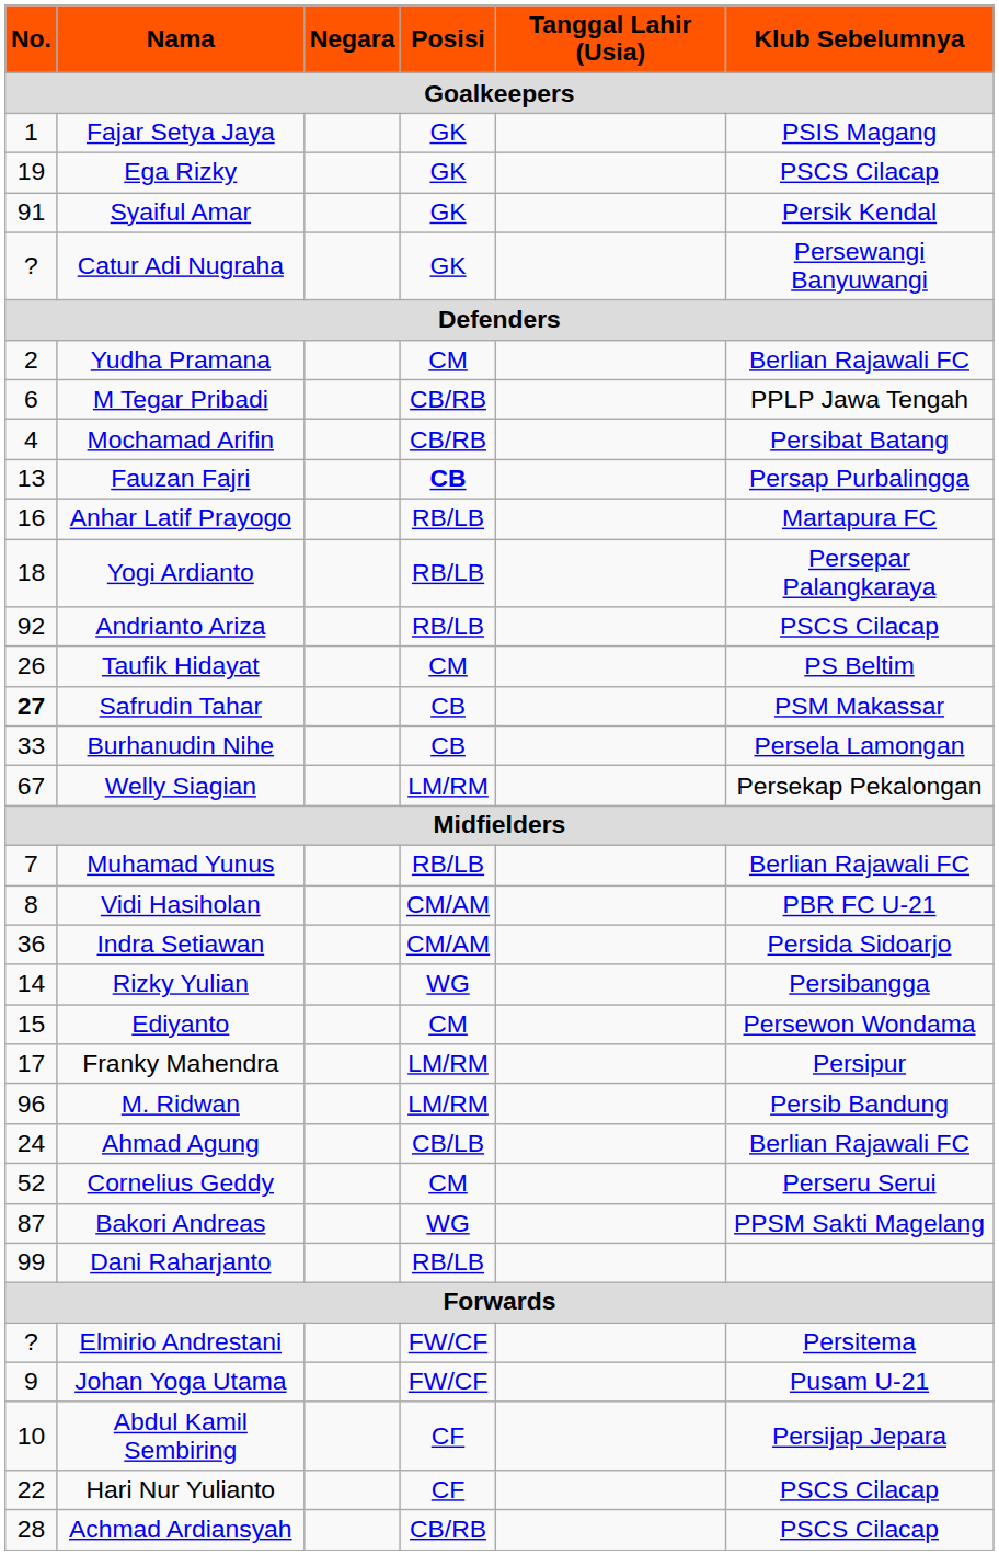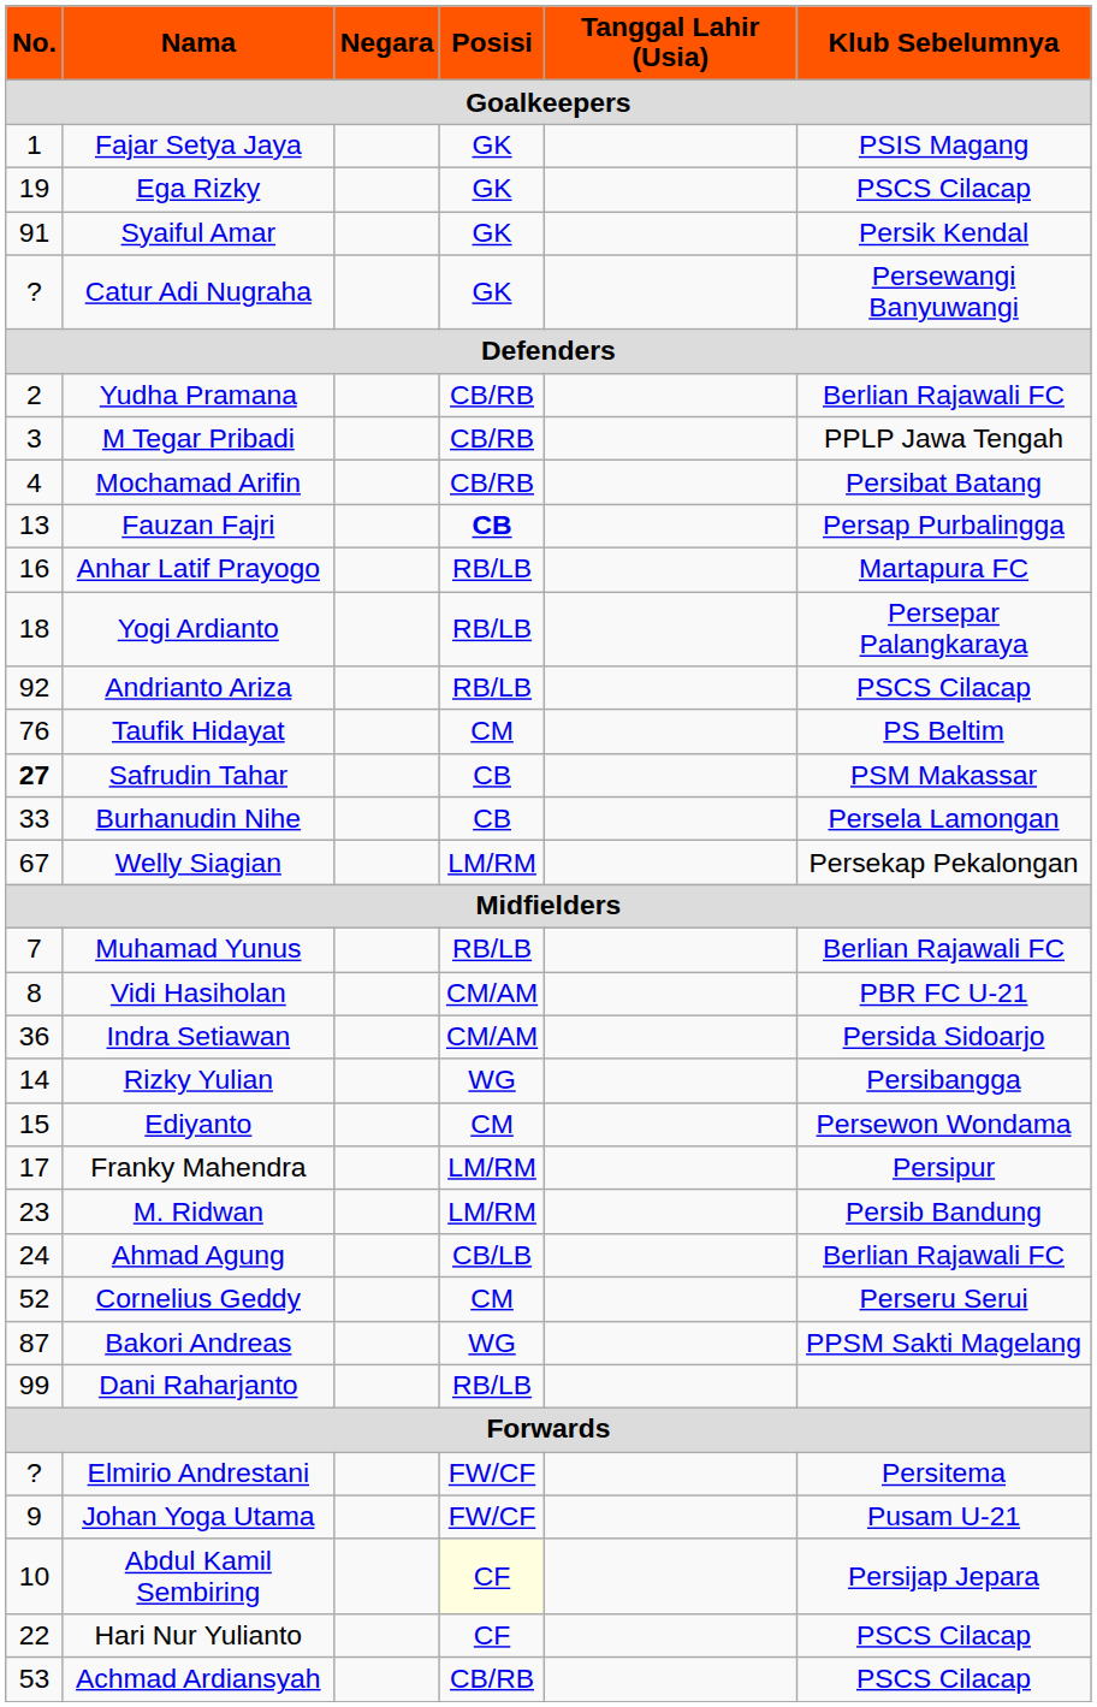Yudha Pramana | Posisi: CM -> CB/RB
M Tegar Pribadi | No.: 6 -> 3
Taufik Hidayat | No.: 26 -> 76
M. Ridwan | No.: 96 -> 23
Abdul Kamil Sembiring | Posisi: no background -> lightyellow background
Achmad Ardiansyah | No.: 28 -> 53
